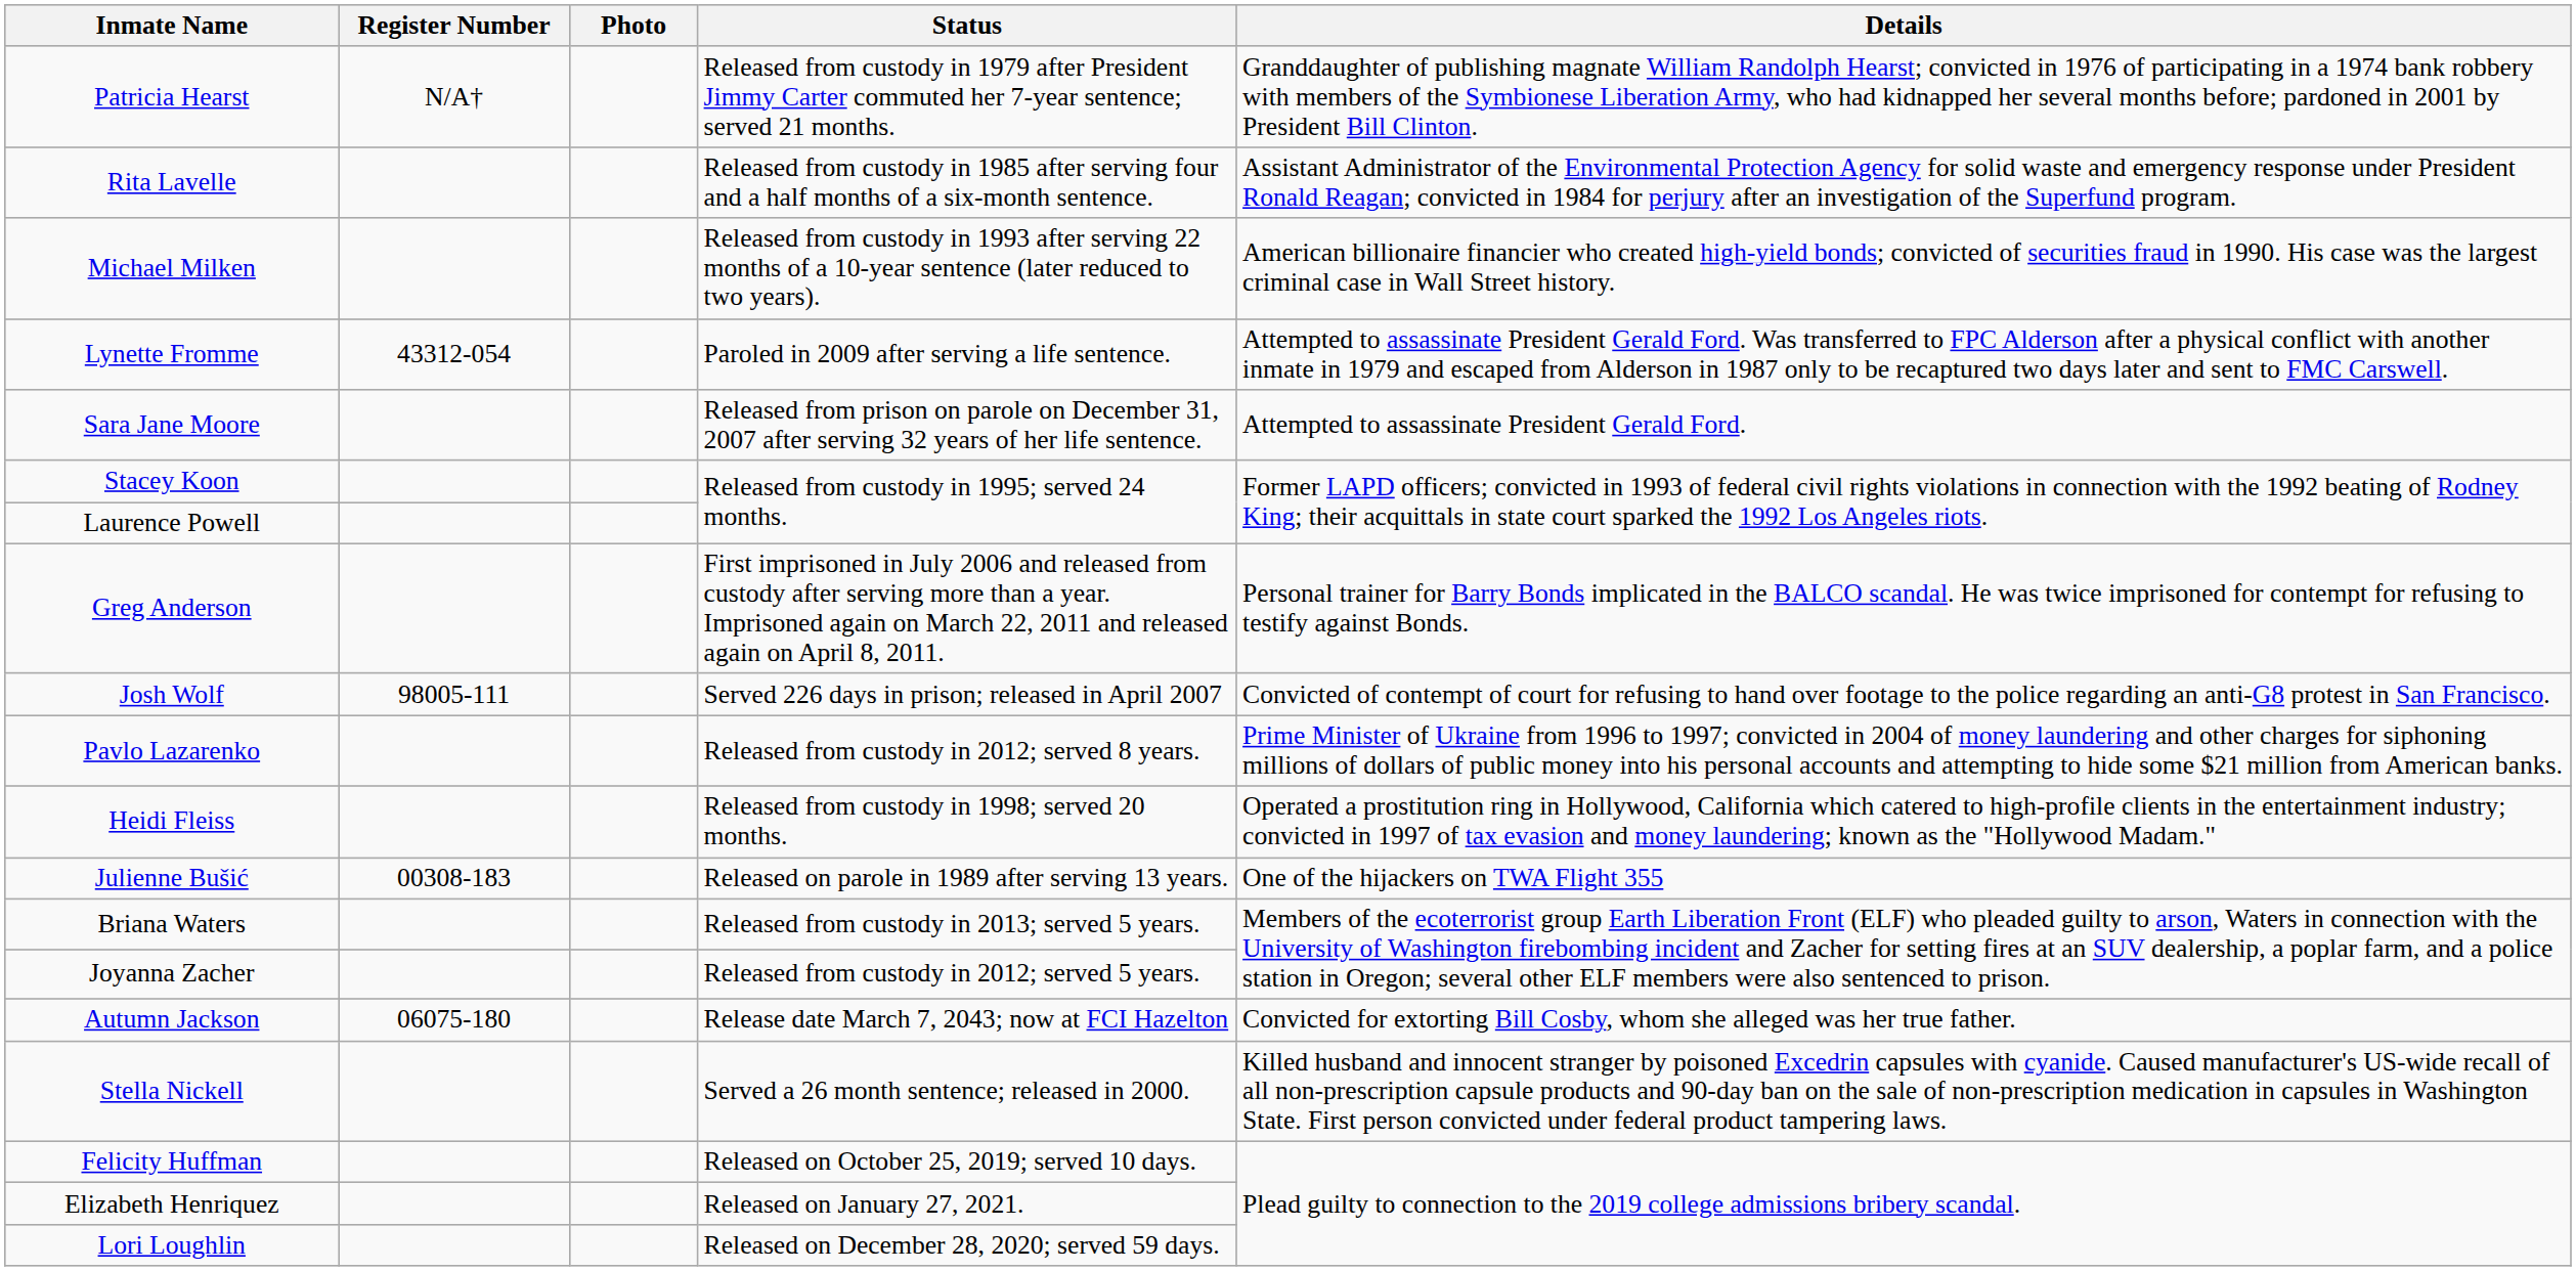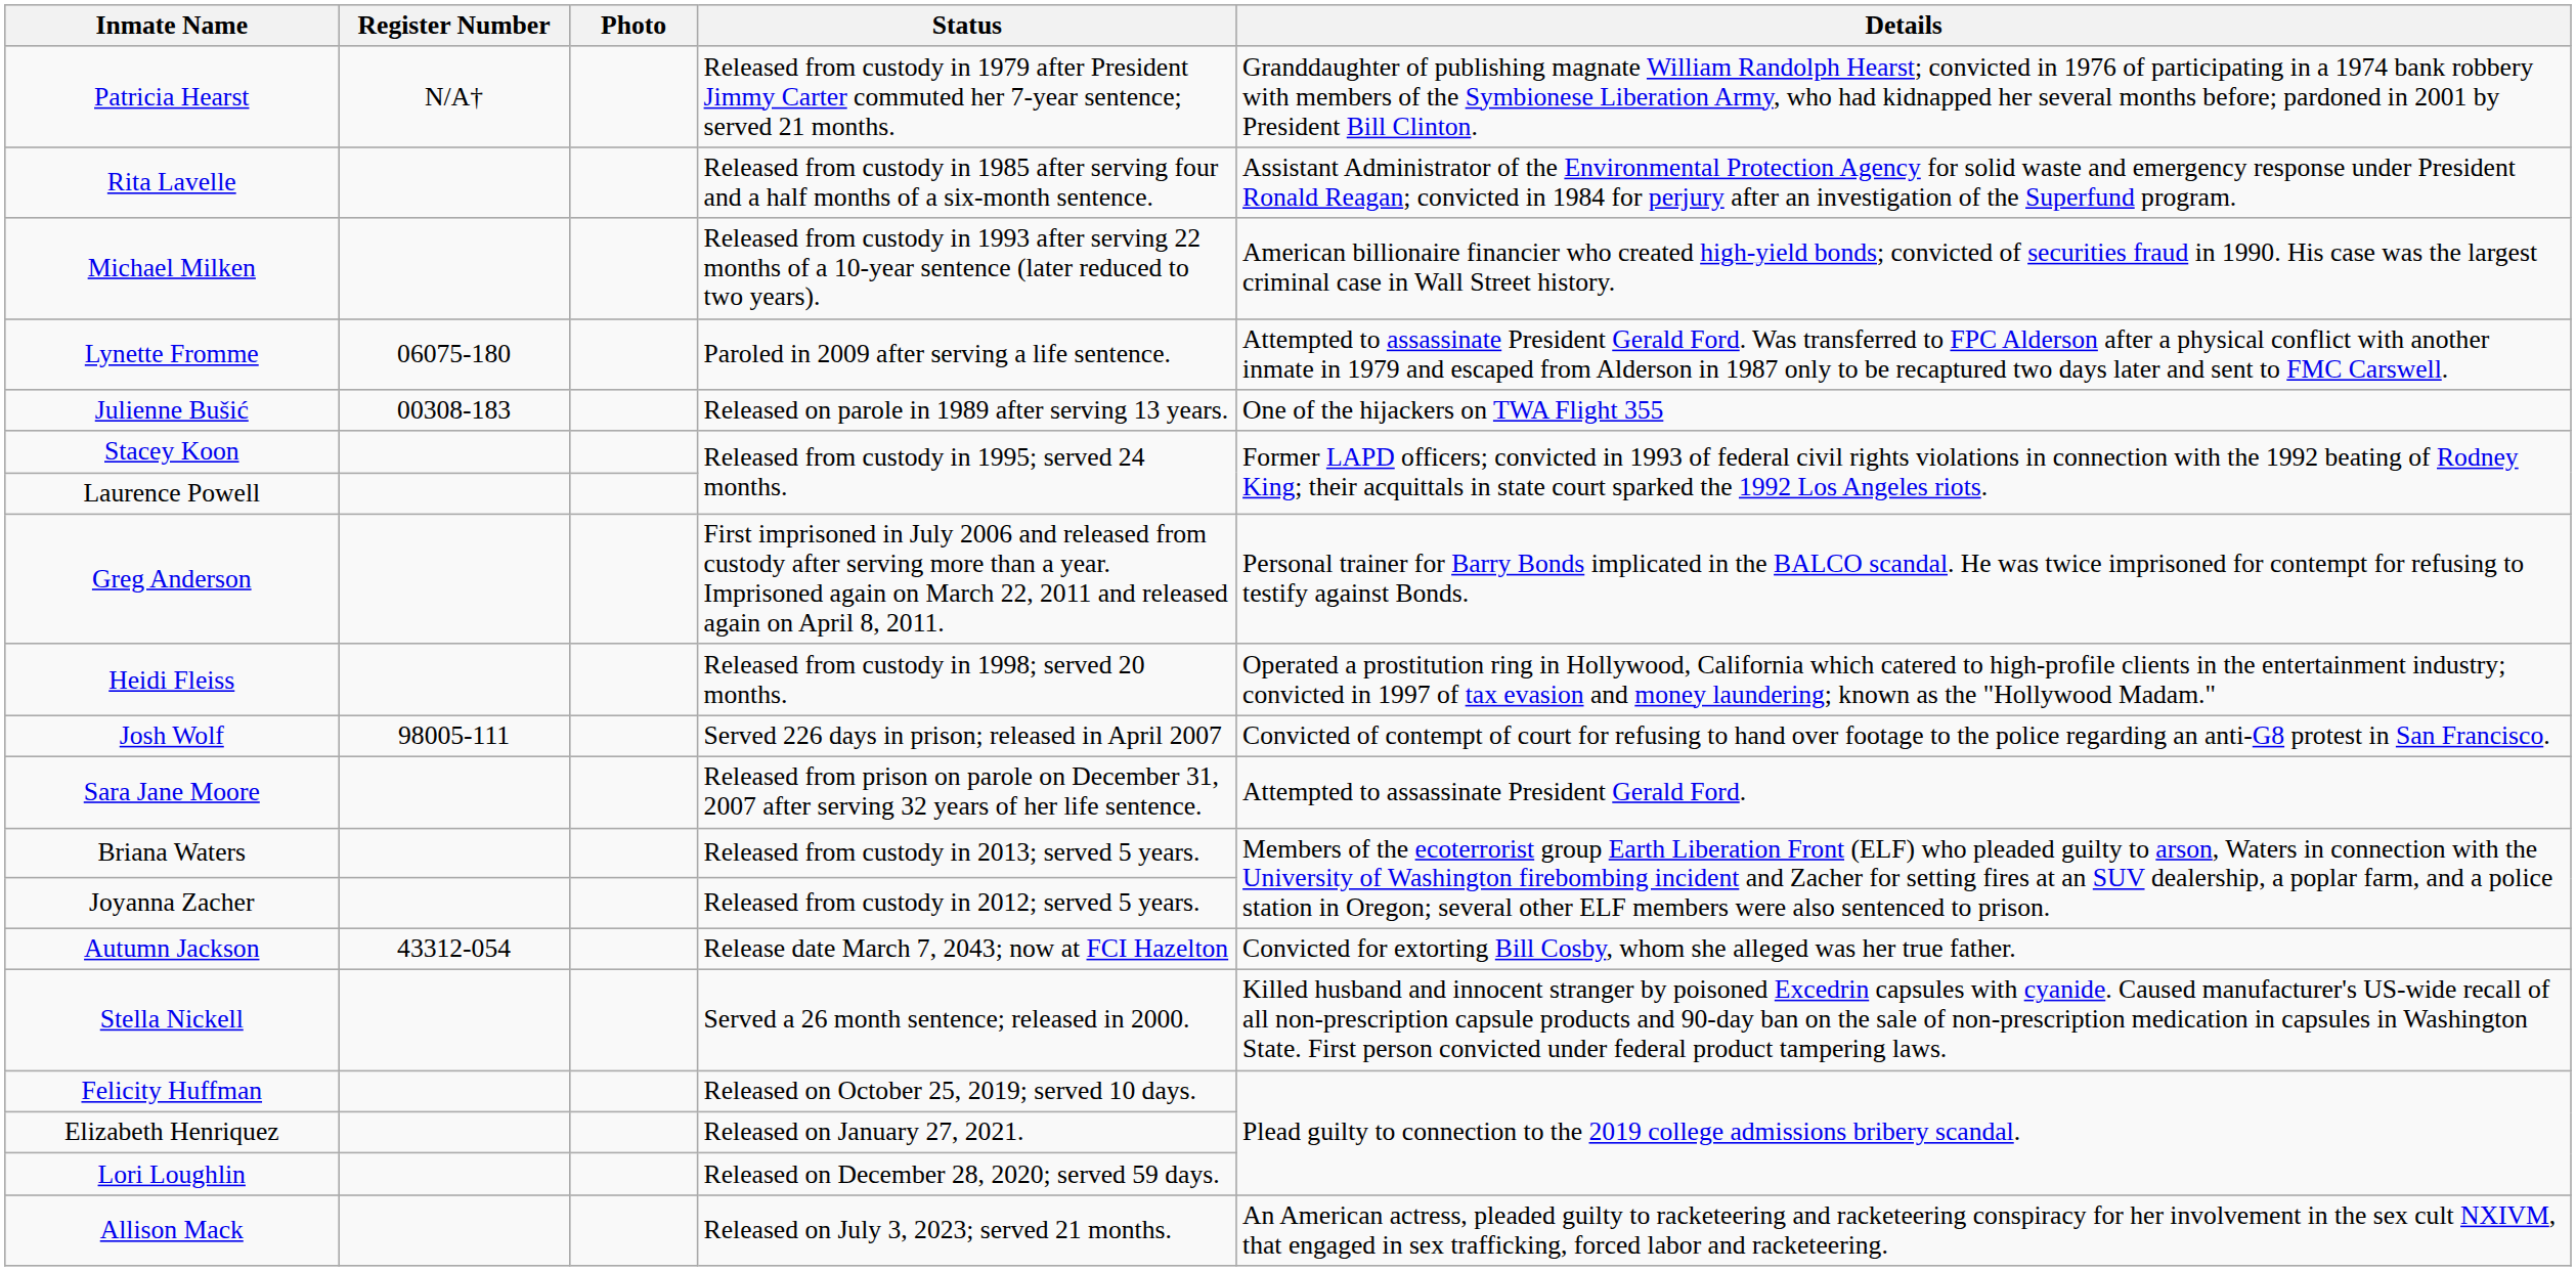Lynette Fromme | Register Number: 43312-054 -> 06075-180
rows swapped: Sara Jane Moore <-> Julienne Bušić
rows swapped: Heidi Fleiss <-> Josh Wolf
- row: Pavlo Lazarenko | Released from custody in 2012; served 8 years. | Prime Minister of Ukraine from 1996 to 1997; convicted in 2004 of money laundering and other charges for siphoning millions of dollars of public money into his personal accounts and attempting to hide some $21 million from American banks.
Autumn Jackson | Register Number: 06075-180 -> 43312-054
+ row: Allison Mack | Released on July 3, 2023; served 21 months. | An American actress, pleaded guilty to racketeering and racketeering conspiracy for her involvement in the sex cult NXIVM, that engaged in sex trafficking, forced labor and racketeering.
